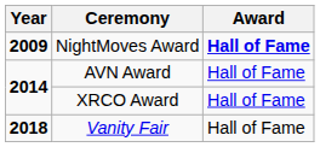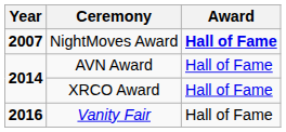NightMoves Award | Year: 2009 -> 2007
Vanity Fair | Year: 2018 -> 2016
